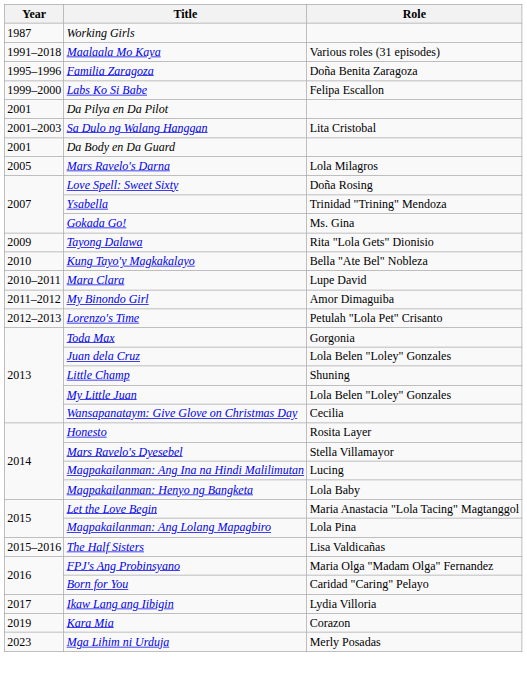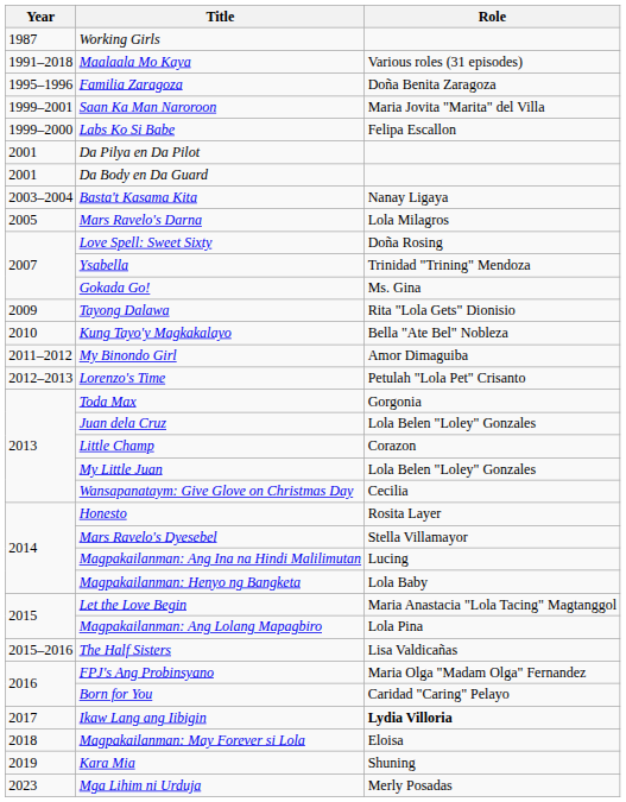+ row: 1999–2001 | Saan Ka Man Naroroon | Maria Jovita "Marita" del Villa
- row: 2001–2003 | Sa Dulo ng Walang Hanggan | Lita Cristobal
+ row: 2003–2004 | Basta't Kasama Kita | Nanay Ligaya
- row: 2010–2011 | Mara Clara | Lupe David
Little Champ | Role: Shuning -> Corazon
Ikaw Lang ang Iibigin | Role: normal -> bold
+ row: 2018 | Magpakailanman: May Forever si Lola | Eloisa
Kara Mia | Role: Corazon -> Shuning
